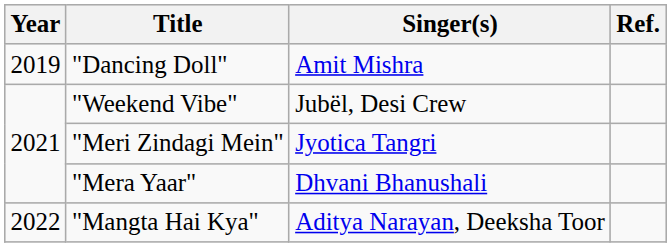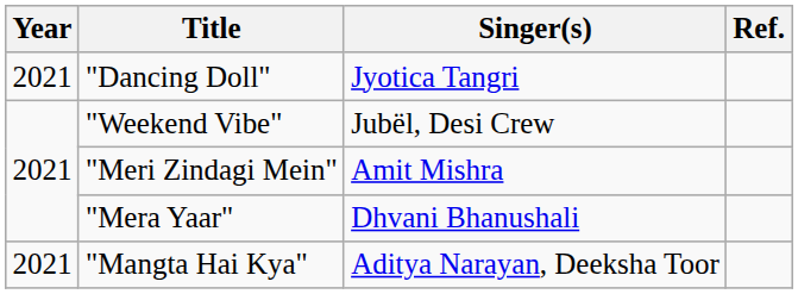"Dancing Doll" | Year: 2019 -> 2021
"Dancing Doll" | Singer(s): Amit Mishra -> Jyotica Tangri
"Meri Zindagi Mein" | Singer(s): Jyotica Tangri -> Amit Mishra
"Mangta Hai Kya" | Year: 2022 -> 2021
